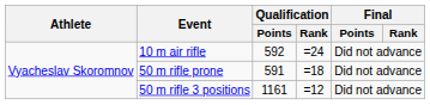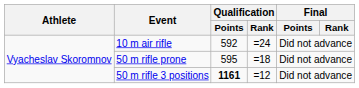50 m rifle prone | Qualification / Points: 591 -> 595
50 m rifle 3 positions | Qualification / Points: normal -> bold
